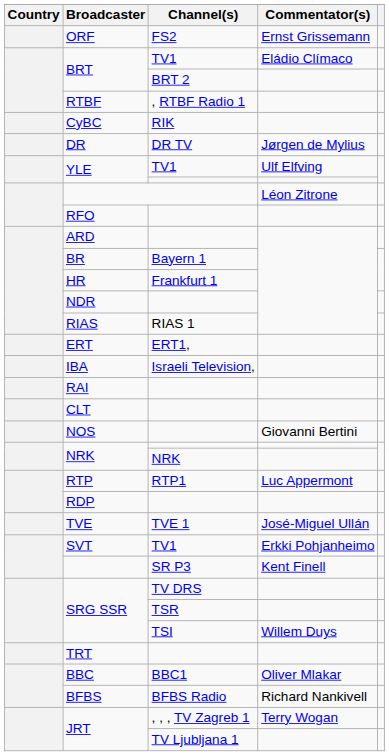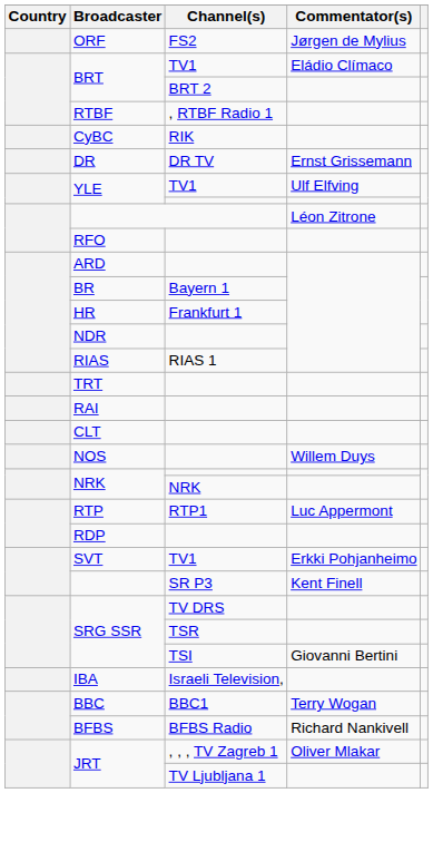ORF | Commentator(s): Ernst Grissemann -> Jørgen de Mylius
DR | Commentator(s): Jørgen de Mylius -> Ernst Grissemann
- row: ERT | ERT1,
rows swapped: IBA <-> TRT
NOS | Commentator(s): Giovanni Bertini -> Willem Duys
- row: TVE | TVE 1 | José-Miguel Ullán
SRG SSR / TSI | Commentator(s): Willem Duys -> Giovanni Bertini
BBC | Commentator(s): Oliver Mlakar -> Terry Wogan
JRT / , , , TV Zagreb 1 | Commentator(s): Terry Wogan -> Oliver Mlakar
